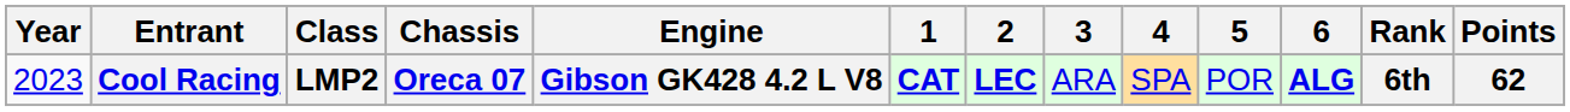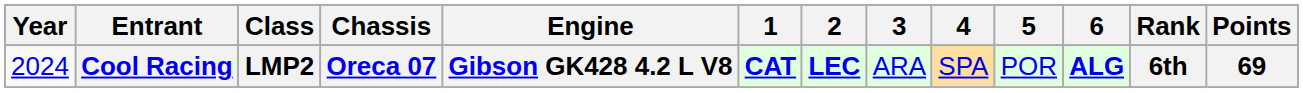Cool Racing | Year: 2023 -> 2024
Cool Racing | Points: 62 -> 69
